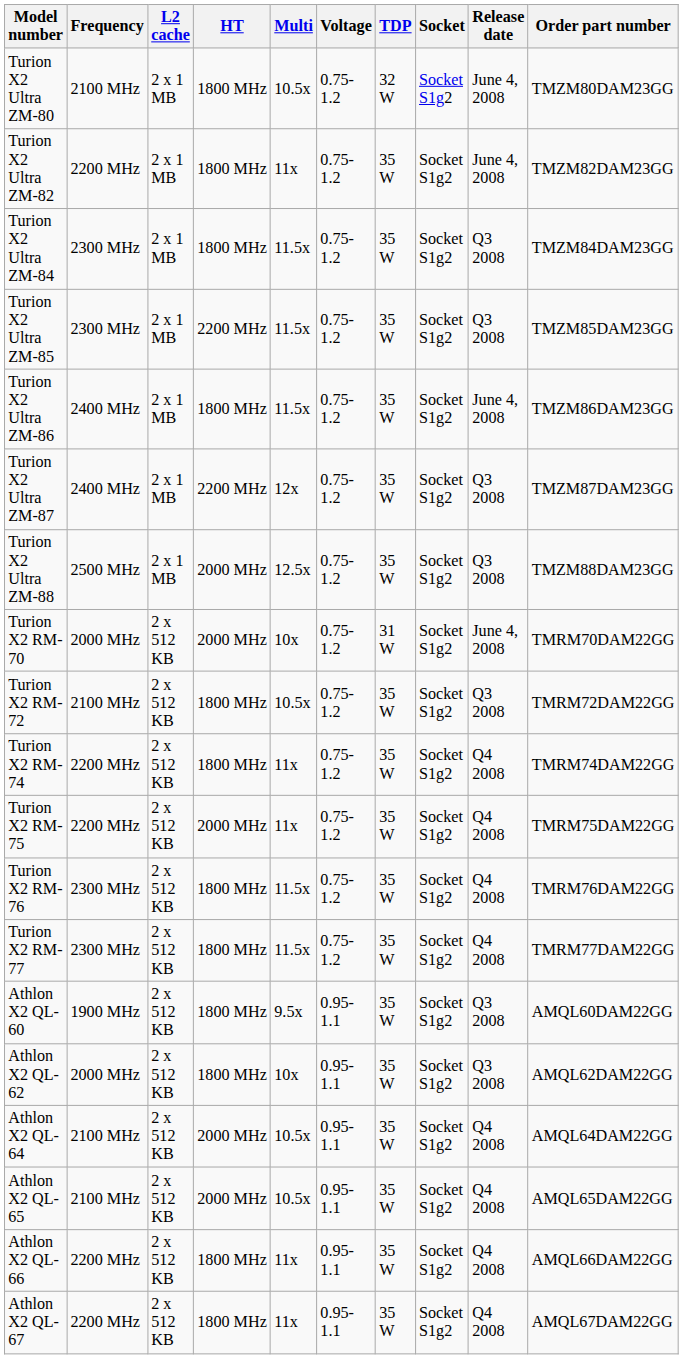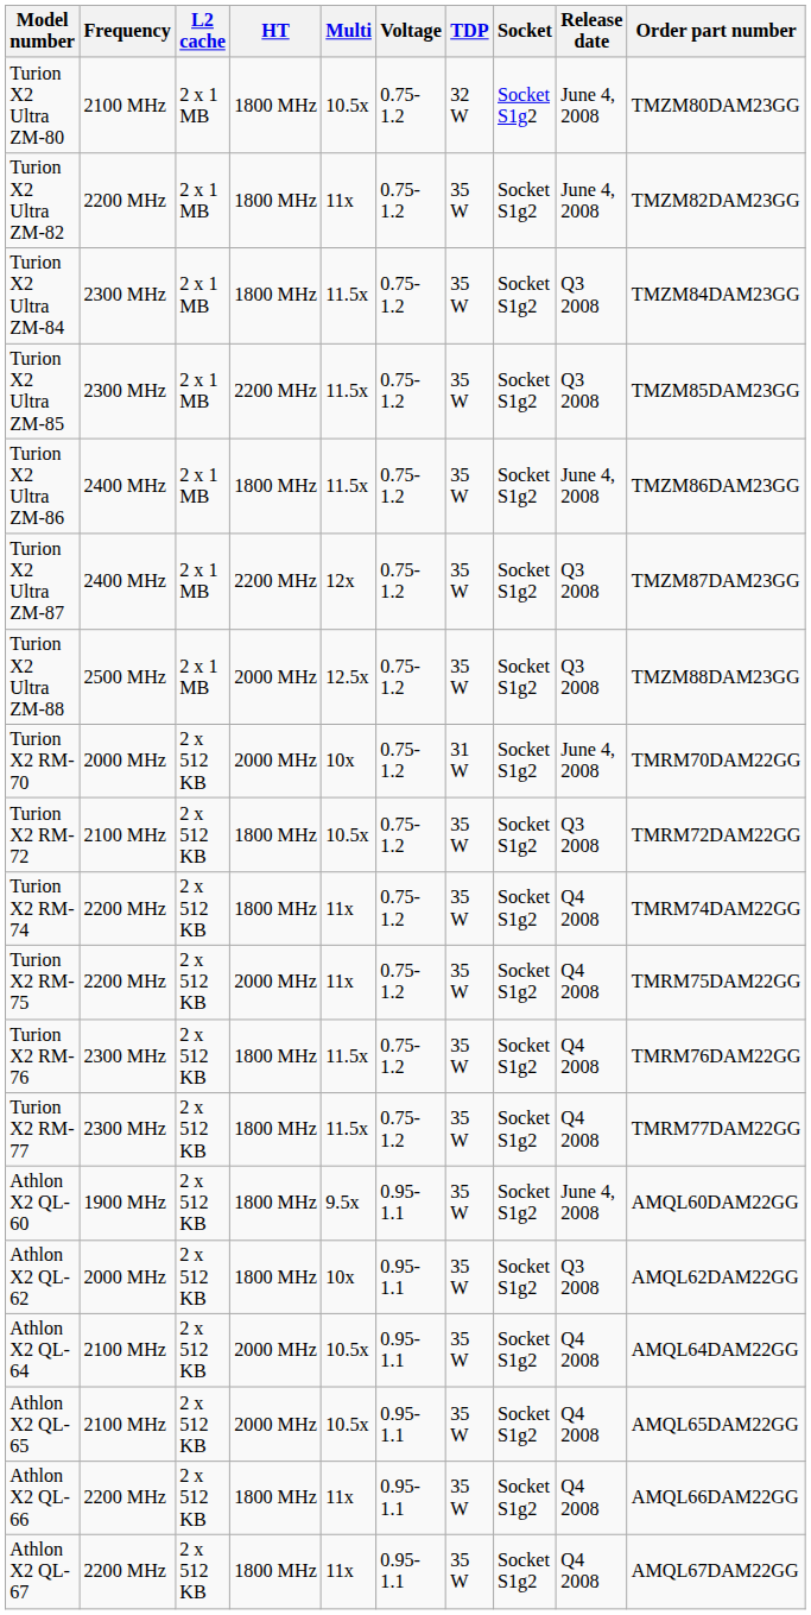Athlon X2 QL-60 | Release date: Q3 2008 -> June 4, 2008
